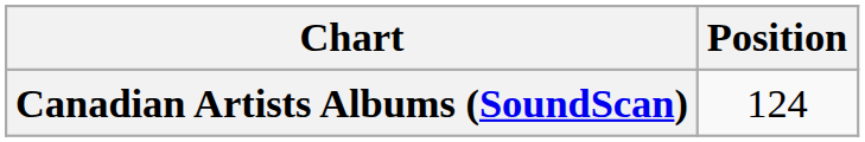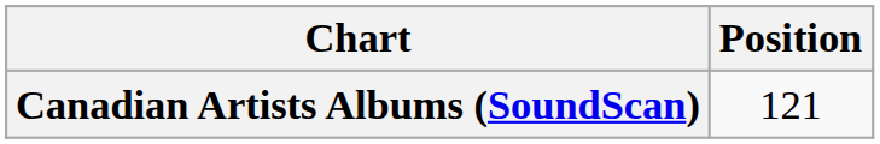Canadian Artists Albums (SoundScan) | Position: 124 -> 121
